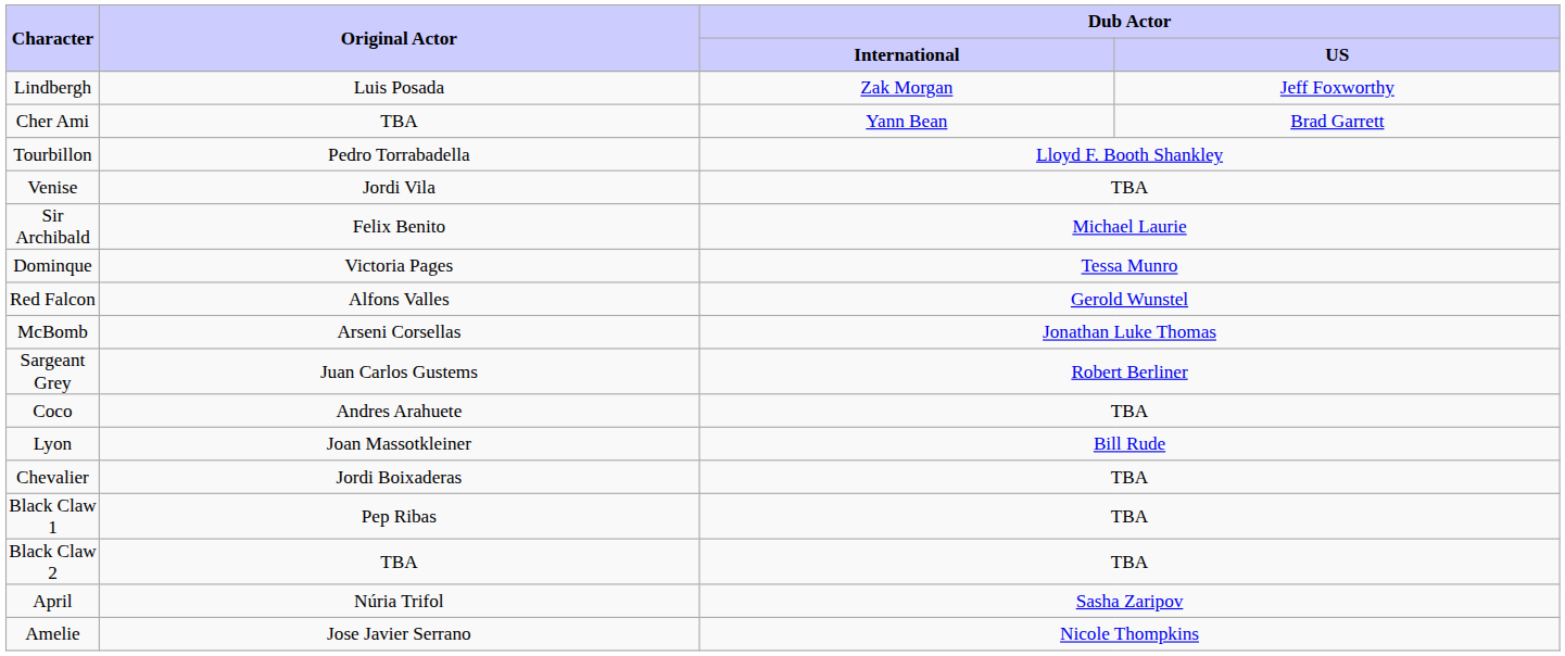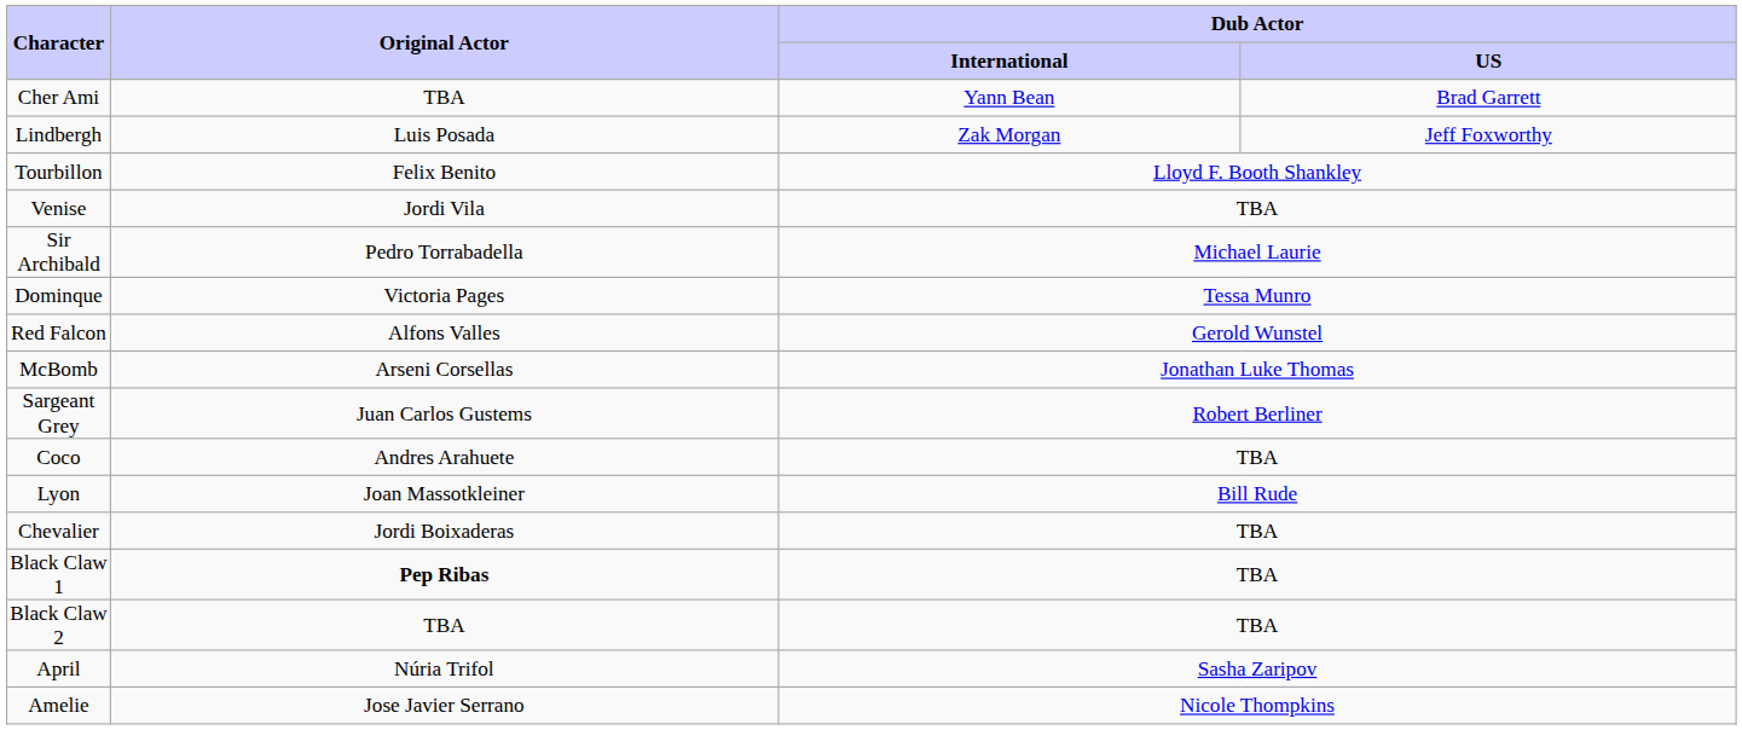rows swapped: Cher Ami <-> Lindbergh
Tourbillon | Original Actor: Pedro Torrabadella -> Felix Benito
Sir Archibald | Original Actor: Felix Benito -> Pedro Torrabadella
Black Claw 1 | Original Actor: normal -> bold
